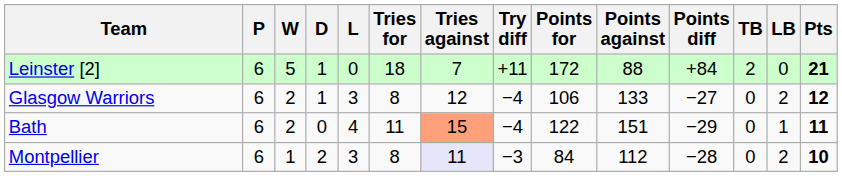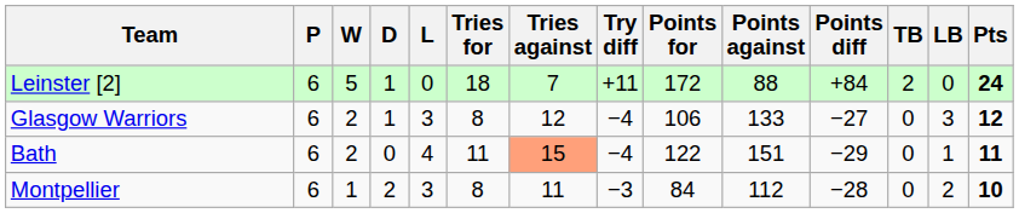Leinster [2] | Pts: 21 -> 24
Glasgow Warriors | LB: 2 -> 3
Montpellier | Tries against: lavender background -> no background
